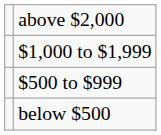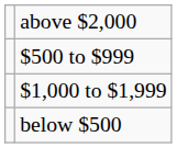rows swapped: $1,000 to $1,999 <-> $500 to $999
